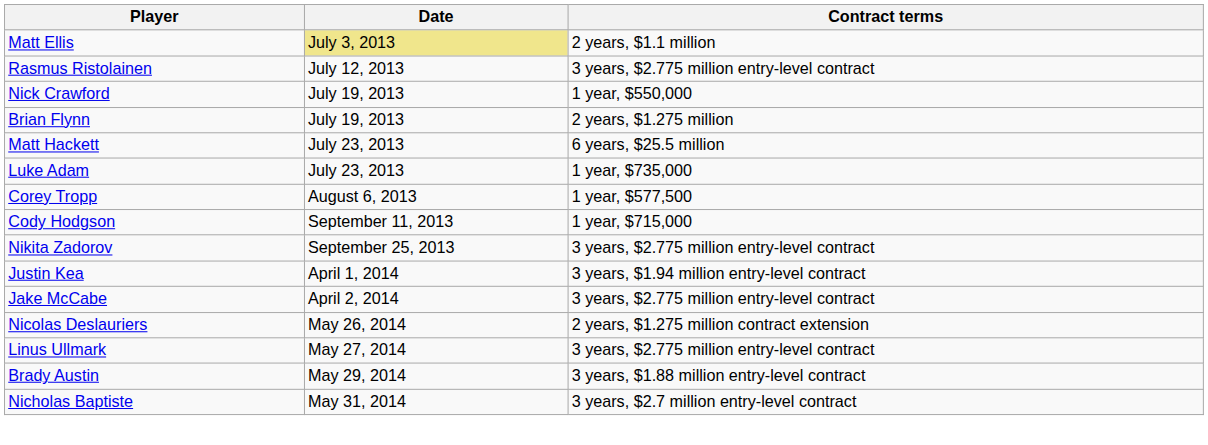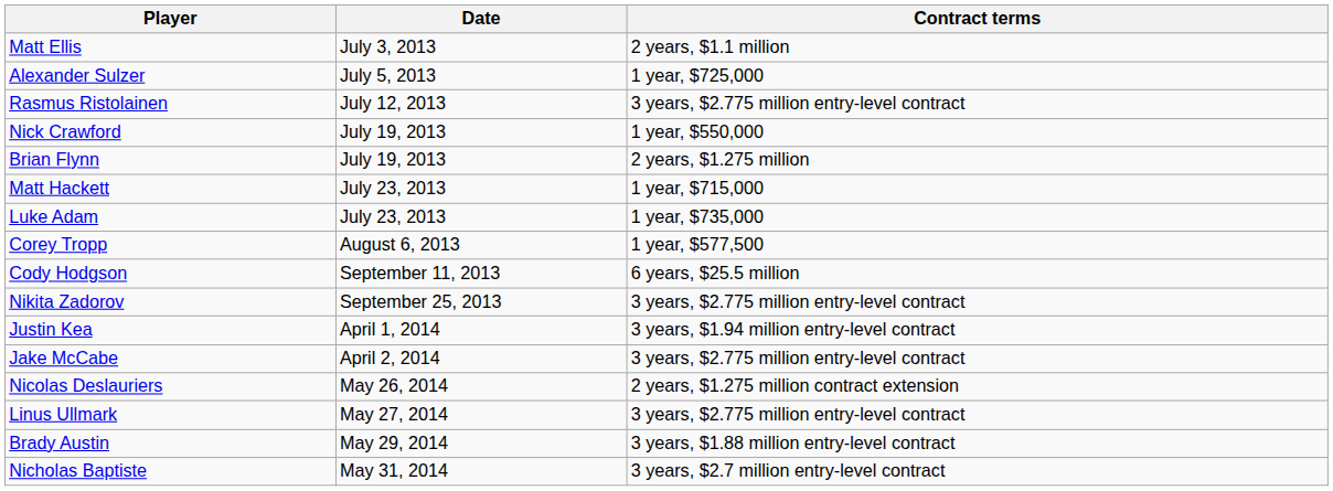Matt Ellis | Date: khaki background -> no background
+ row: Alexander Sulzer | July 5, 2013 | 1 year, $725,000
Matt Hackett | Contract terms: 6 years, $25.5 million -> 1 year, $715,000
Cody Hodgson | Contract terms: 1 year, $715,000 -> 6 years, $25.5 million
